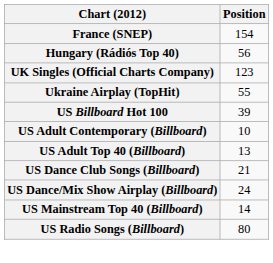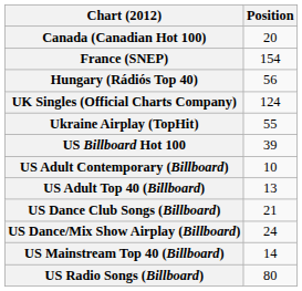+ row: Canada (Canadian Hot 100) | 20
UK Singles (Official Charts Company) | Position: 123 -> 124
